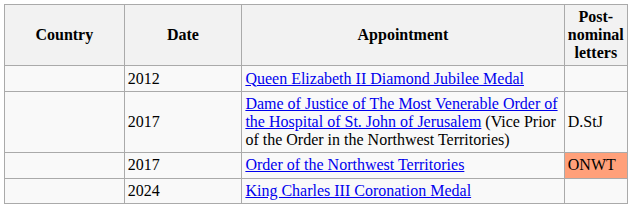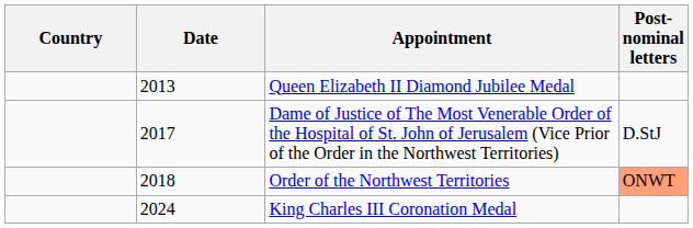Queen Elizabeth II Diamond Jubilee Medal | Date: 2012 -> 2013
Order of the Northwest Territories | Date: 2017 -> 2018
